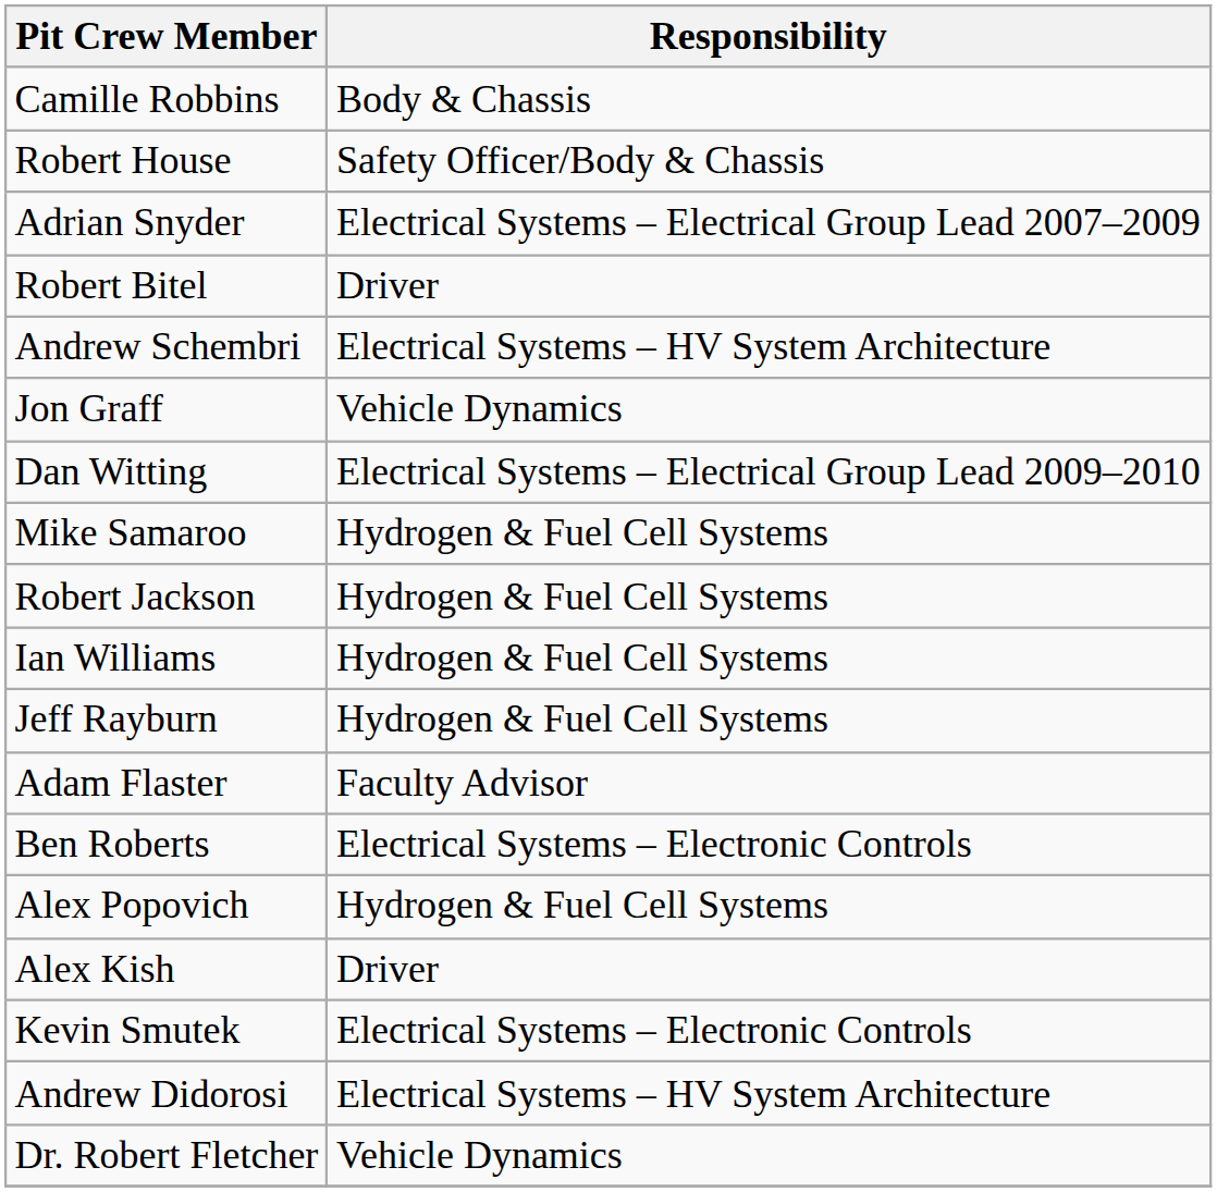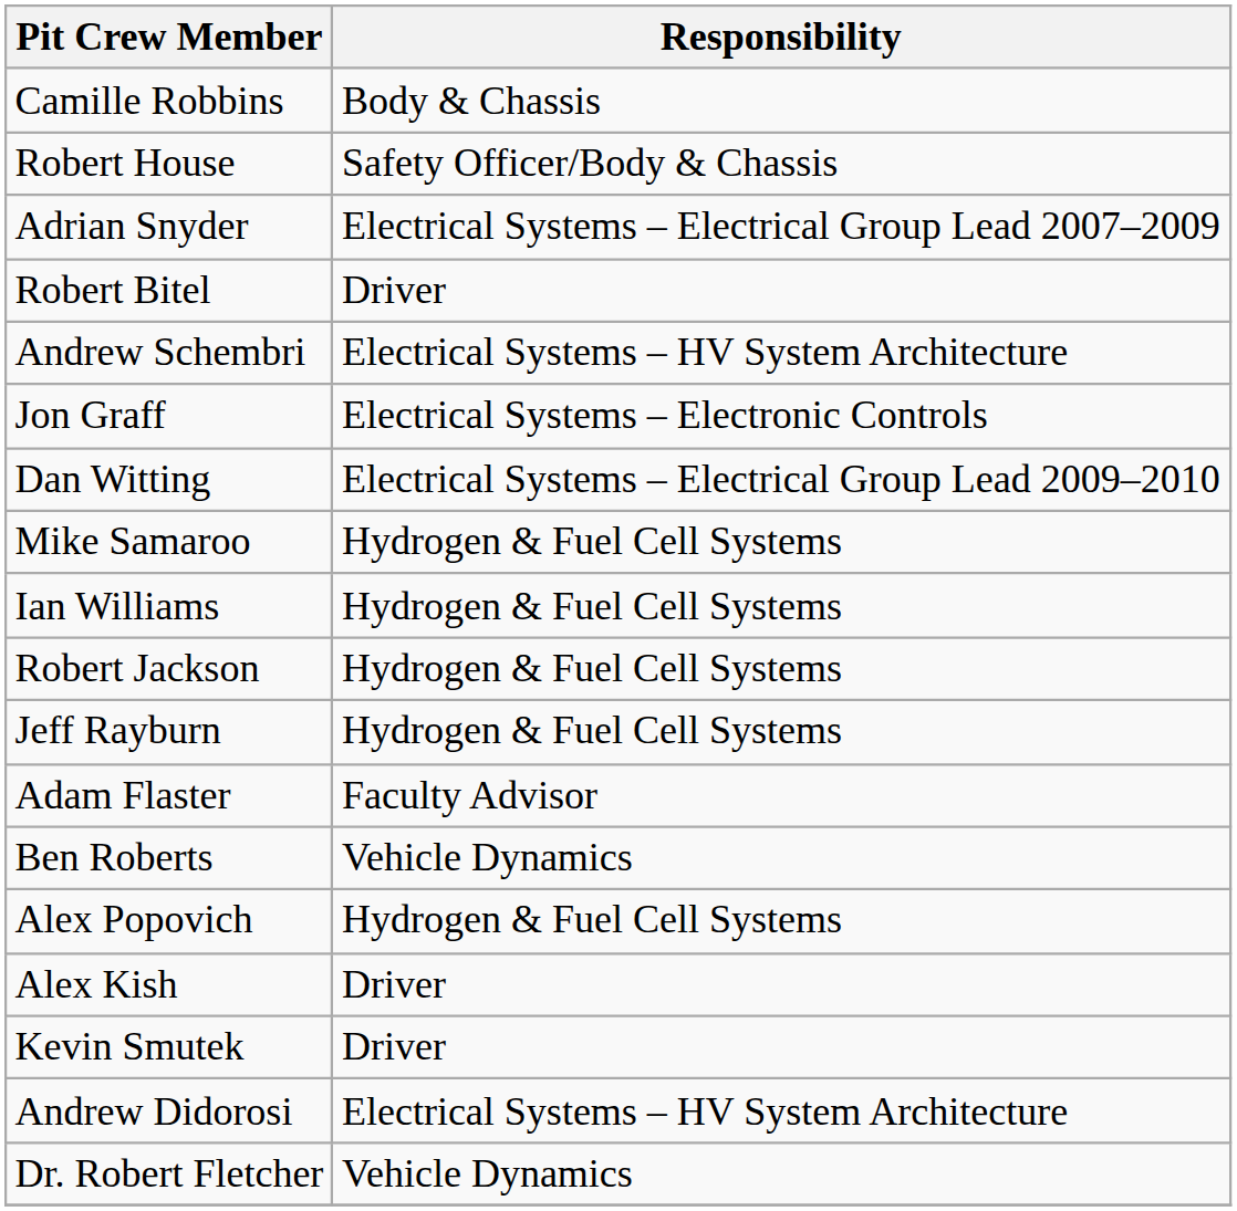Jon Graff | Responsibility: Vehicle Dynamics -> Electrical Systems – Electronic Controls
rows swapped: Robert Jackson <-> Ian Williams
Ben Roberts | Responsibility: Electrical Systems – Electronic Controls -> Vehicle Dynamics
Kevin Smutek | Responsibility: Electrical Systems – Electronic Controls -> Driver
